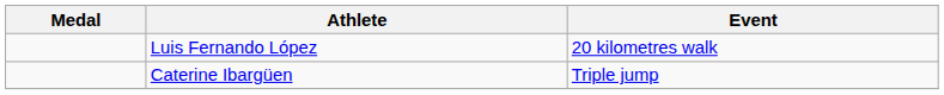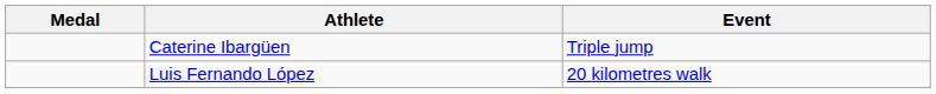rows swapped: Luis Fernando López <-> Caterine Ibargüen
